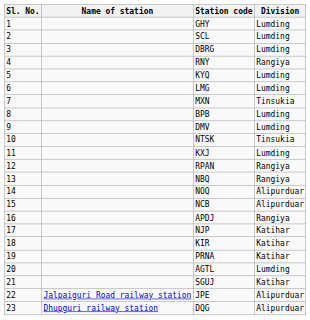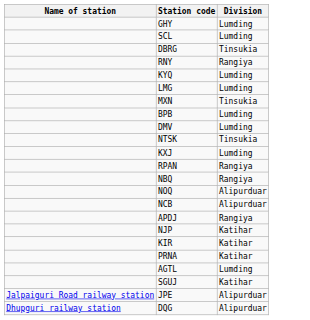- column: Sl. No. | 1 | 2 | 3 | 4 | 5 | 6 | 7 | 8 | 9 | 10 | 11 | 12 | 13 | 14 | 15 | 16 | 17 | 18 | 19 | 20 | 21 | 22 | 23
DBRG | Division: Lumding -> Tinsukia
